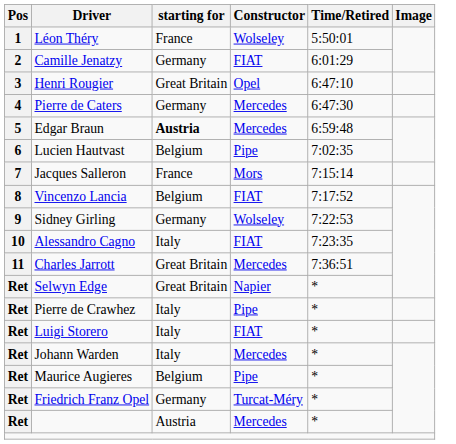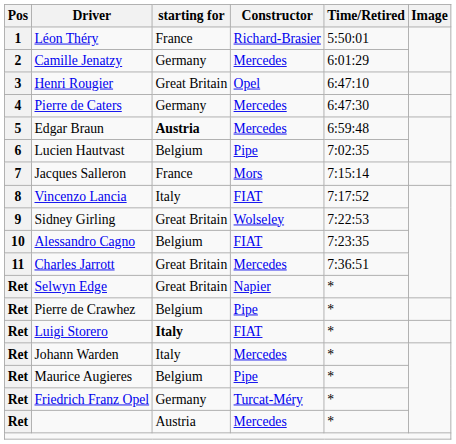Léon Théry | Constructor: Wolseley -> Richard-Brasier
Camille Jenatzy | Constructor: FIAT -> Mercedes
Vincenzo Lancia | starting for: Belgium -> Italy
Sidney Girling | starting for: Germany -> Great Britain
Alessandro Cagno | starting for: Italy -> Belgium
Pierre de Crawhez | starting for: Italy -> Belgium
Luigi Storero | starting for: normal -> bold
